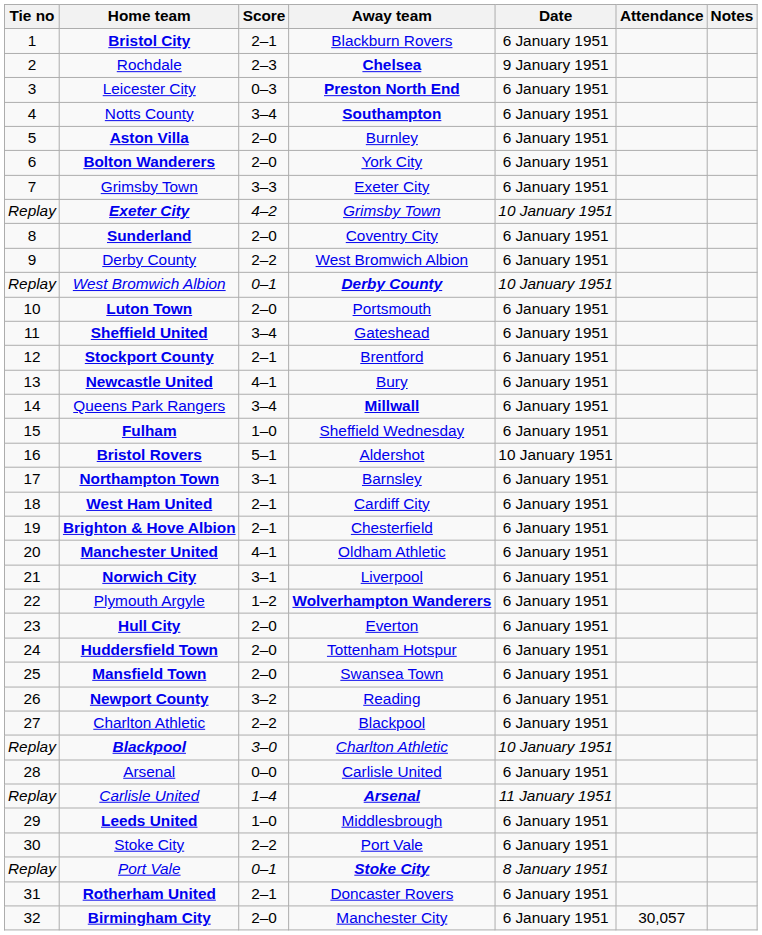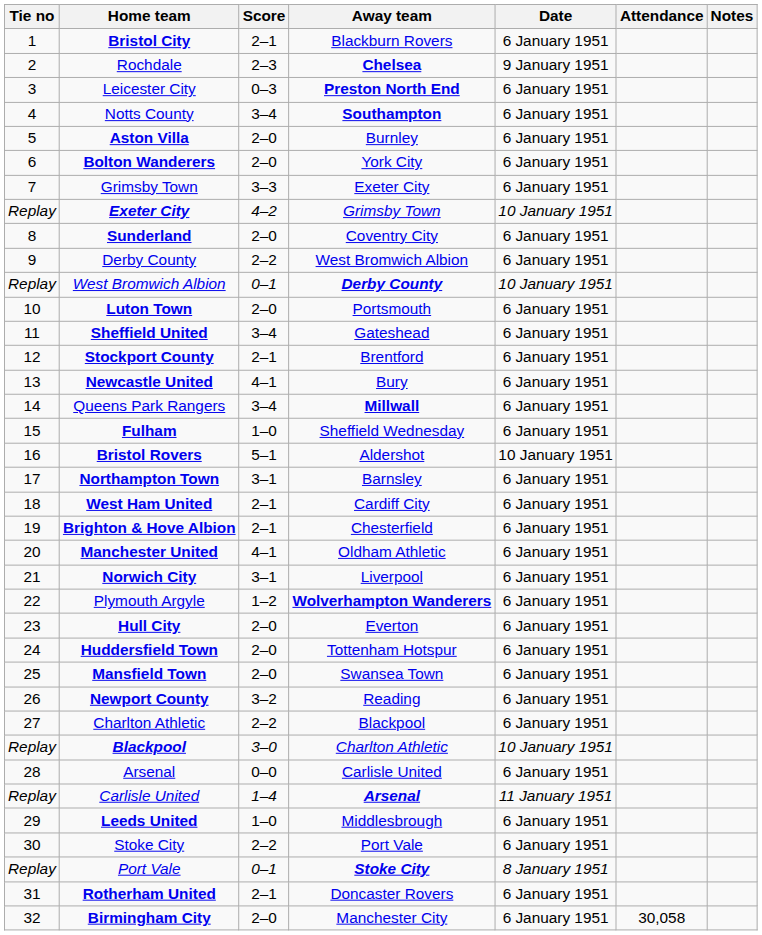Birmingham City | Attendance: 30,057 -> 30,058
